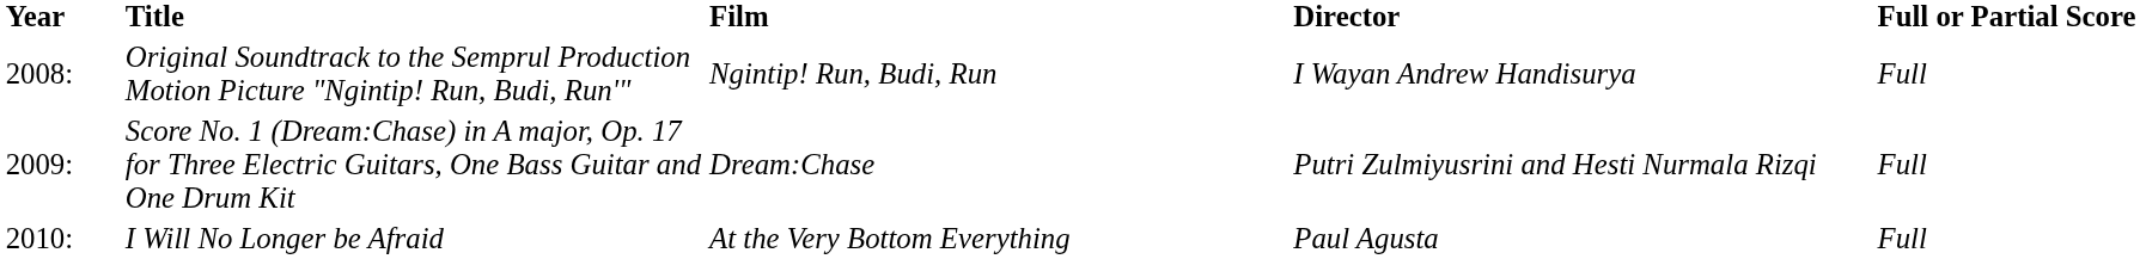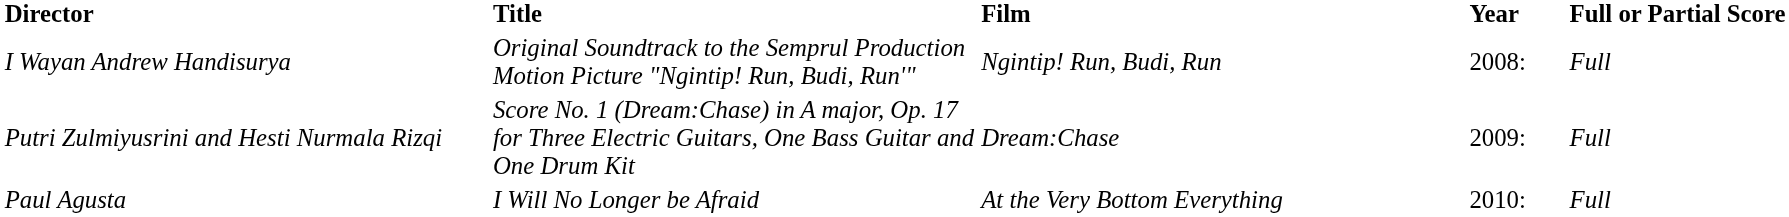columns swapped: Year <-> Director
